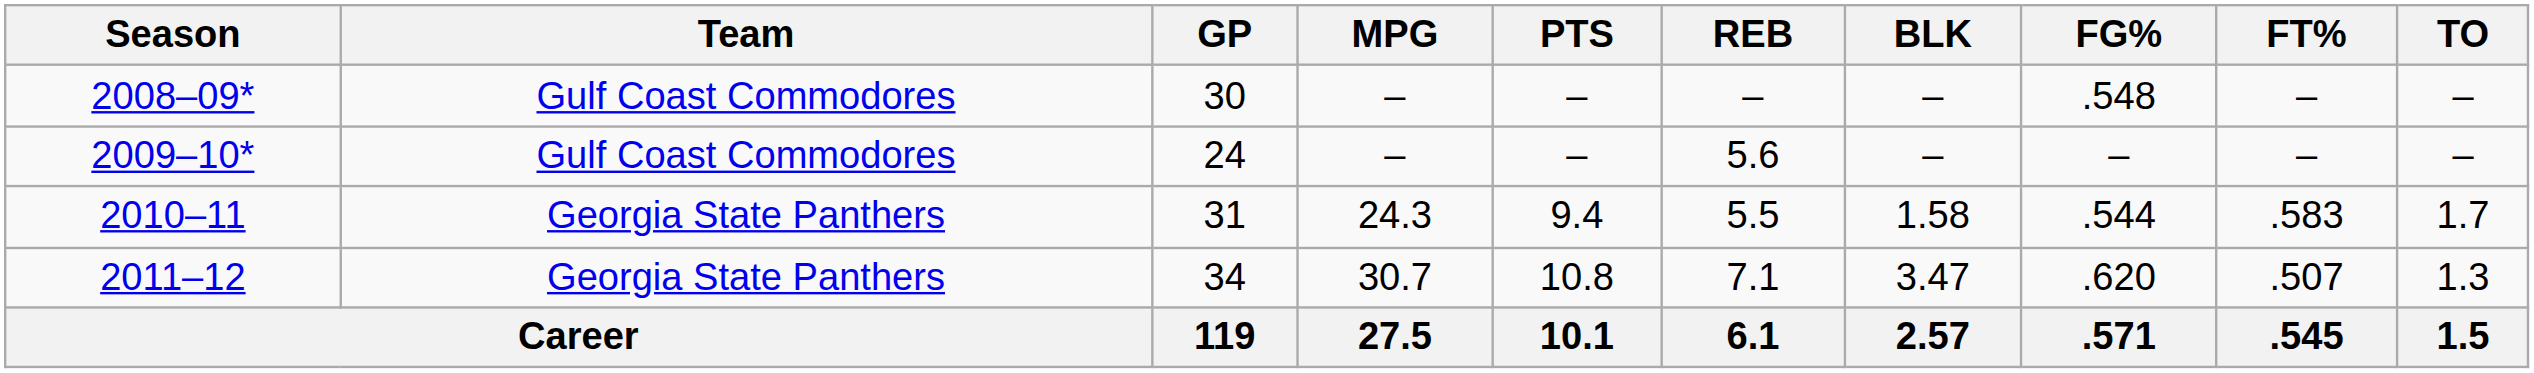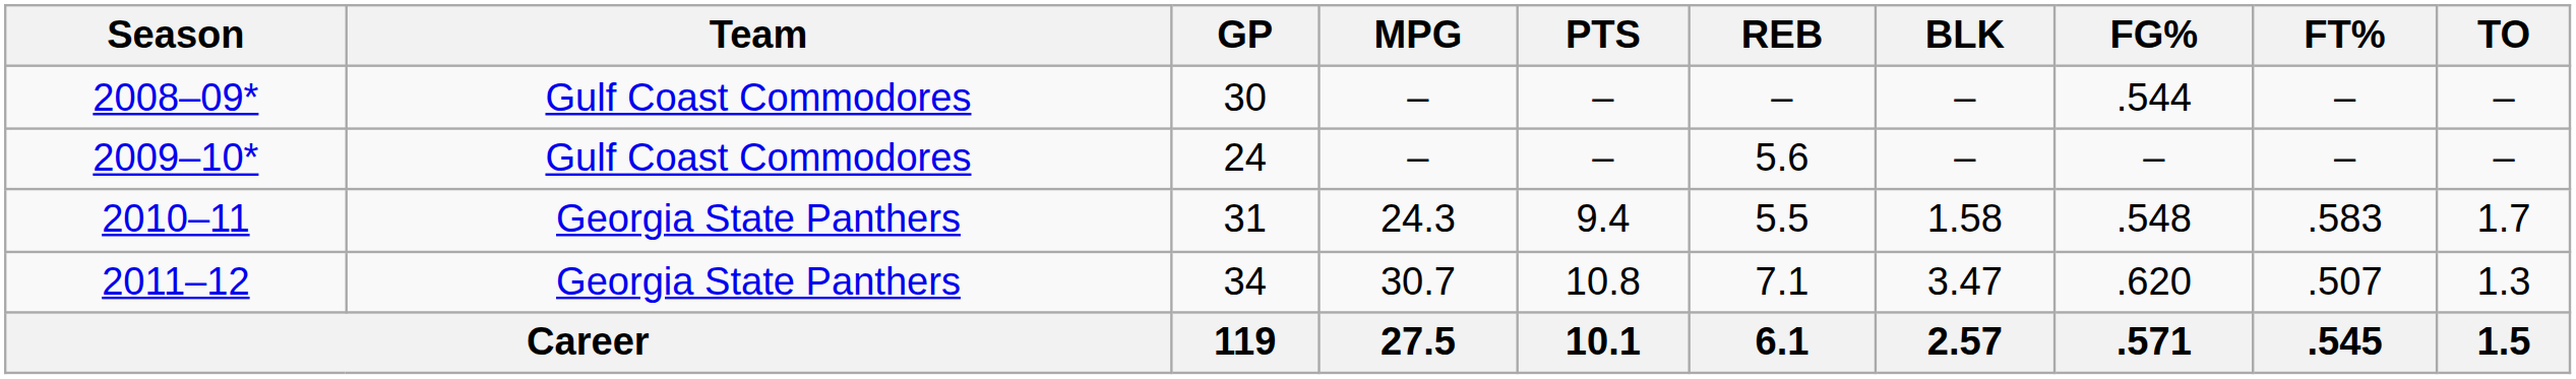2008–09* | FG%: .548 -> .544
2010–11 | FG%: .544 -> .548
